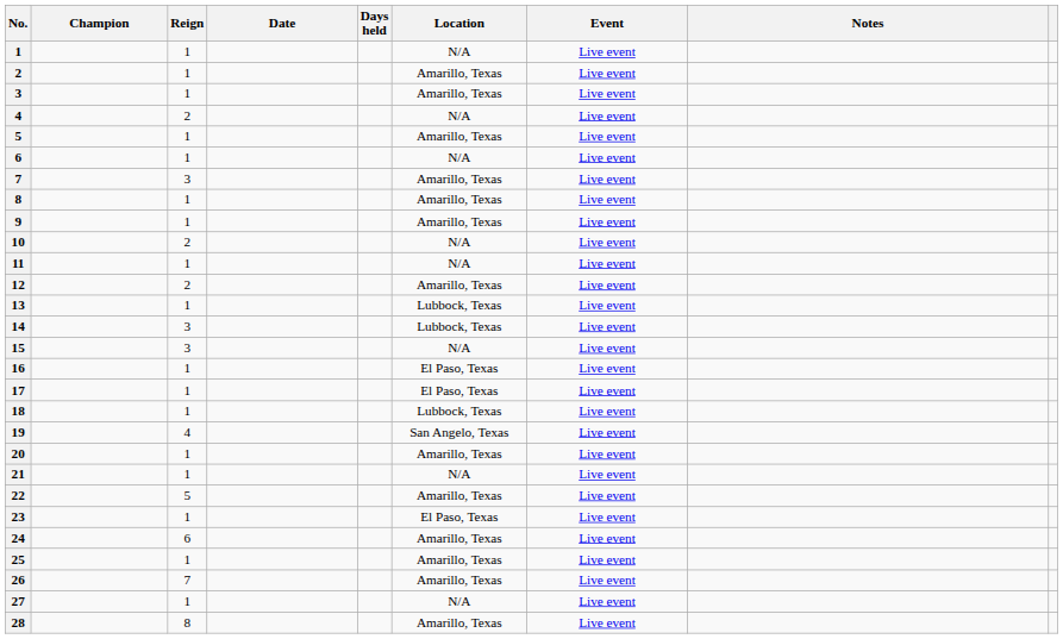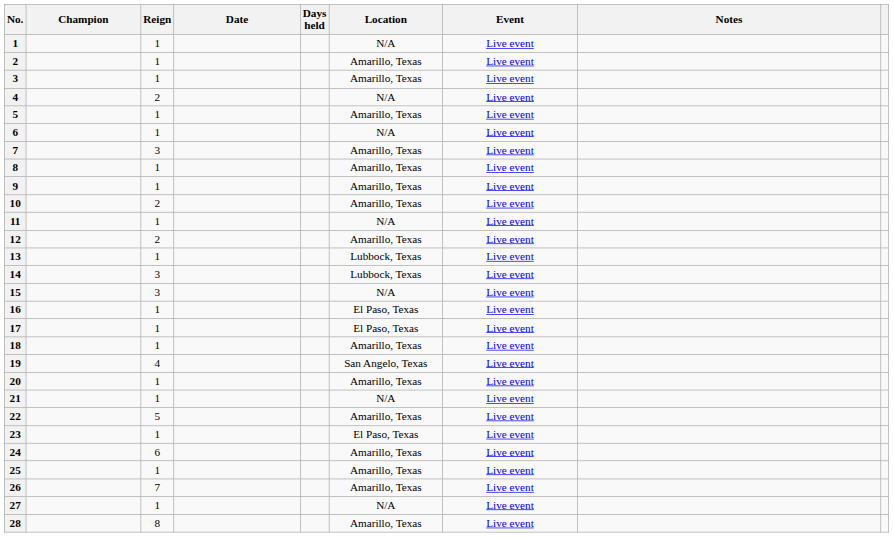10 | Location: N/A -> Amarillo, Texas
18 | Location: Lubbock, Texas -> Amarillo, Texas
